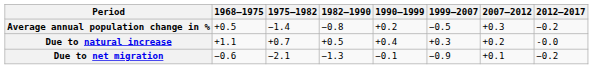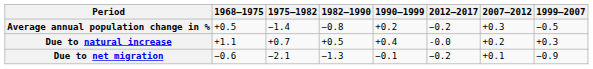columns swapped: 1999–2007 <-> 2012–2017
